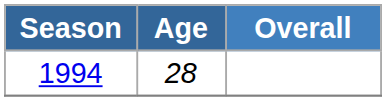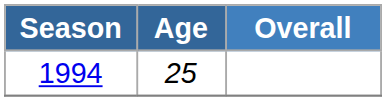1994 | Age: 28 -> 25
